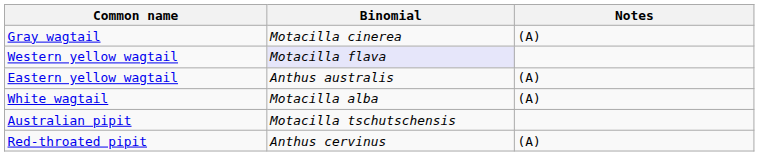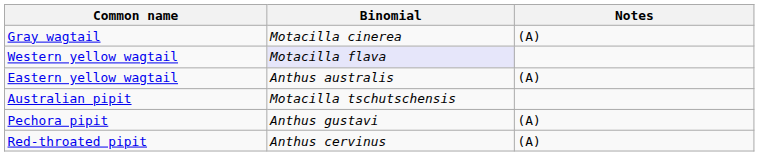- row: White wagtail | Motacilla alba | (A)
+ row: Pechora pipit | Anthus gustavi | (A)
